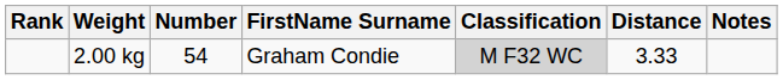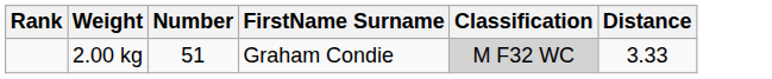- column: Notes
2.00 kg | Number: 54 -> 51
